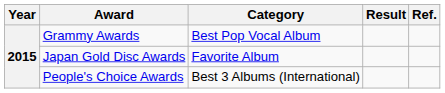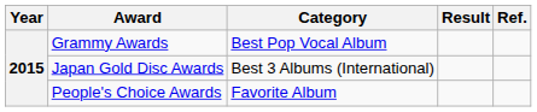Japan Gold Disc Awards | Category: Favorite Album -> Best 3 Albums (International)
People's Choice Awards | Category: Best 3 Albums (International) -> Favorite Album
